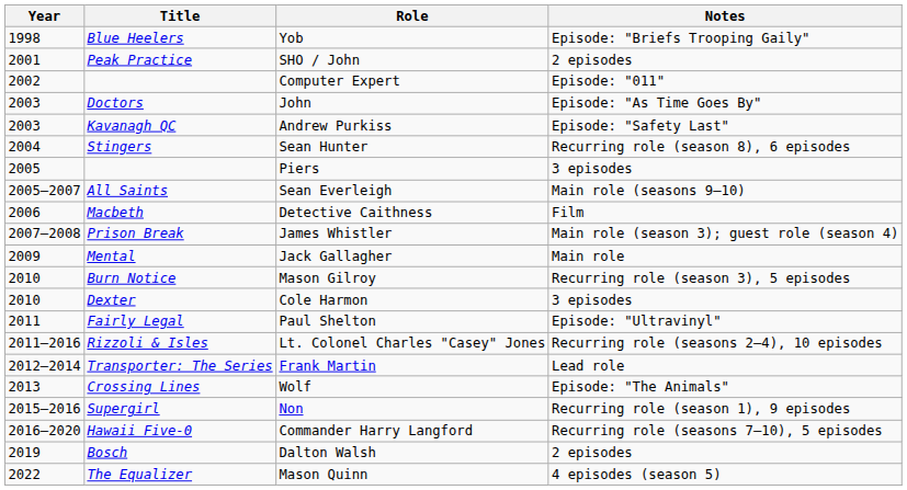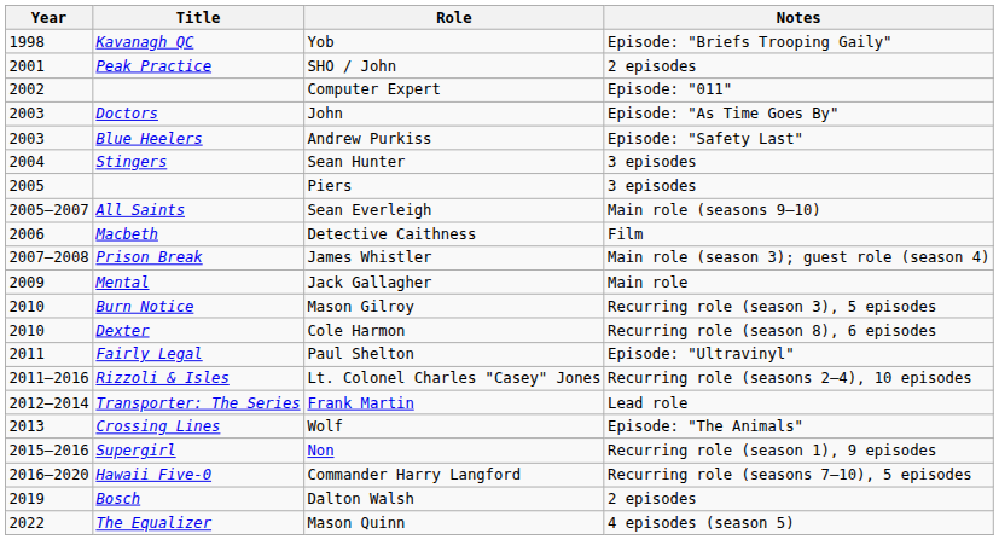Yob | Title: Blue Heelers -> Kavanagh QC
Andrew Purkiss | Title: Kavanagh QC -> Blue Heelers
Sean Hunter | Notes: Recurring role (season 8), 6 episodes -> 3 episodes
Cole Harmon | Notes: 3 episodes -> Recurring role (season 8), 6 episodes
